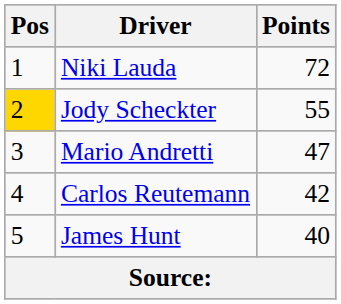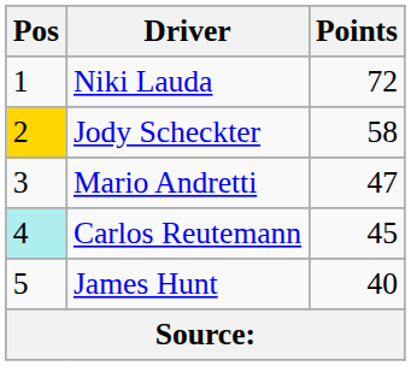Jody Scheckter | Points: 55 -> 58
Carlos Reutemann | Pos: no background -> paleturquoise background
Carlos Reutemann | Points: 42 -> 45
